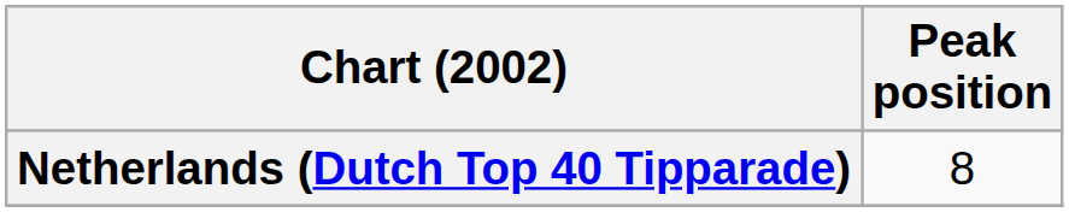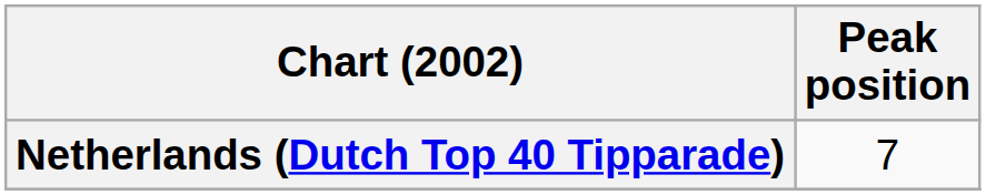Netherlands (Dutch Top 40 Tipparade) | Peak position: 8 -> 7
